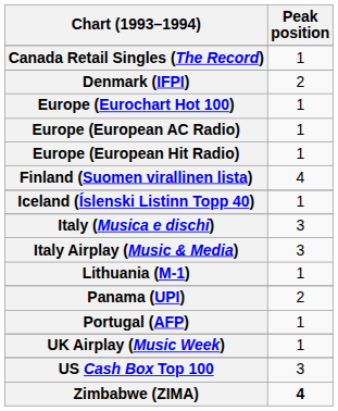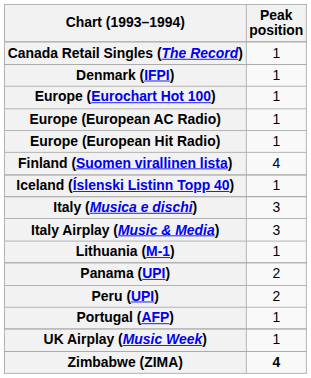Denmark (IFPI) | Peak position: 2 -> 1
+ row: Peru (UPI) | 2
- row: US Cash Box Top 100 | 3
